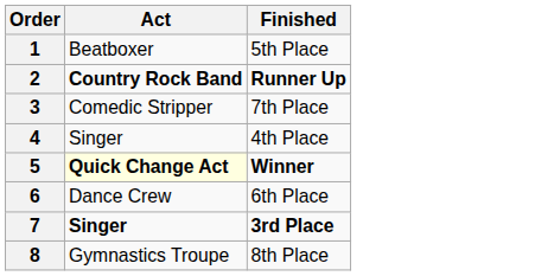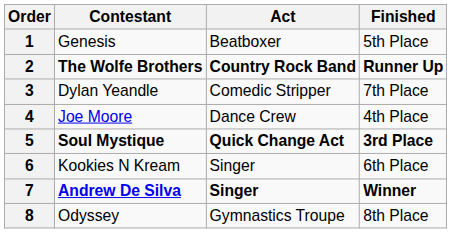+ column: Contestant | Genesis | The Wolfe Brothers | Dylan Yeandle | Joe Moore | Soul Mystique | Kookies N Kream | Andrew De Silva | Odyssey
4 | Act: Singer -> Dance Crew
5 | Act: lightyellow background -> no background
5 | Finished: Winner -> 3rd Place
6 | Act: Dance Crew -> Singer
7 | Finished: 3rd Place -> Winner
